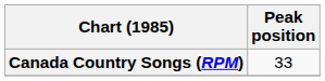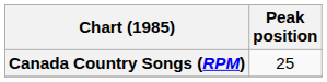Canada Country Songs (RPM) | Peak position: 33 -> 25
